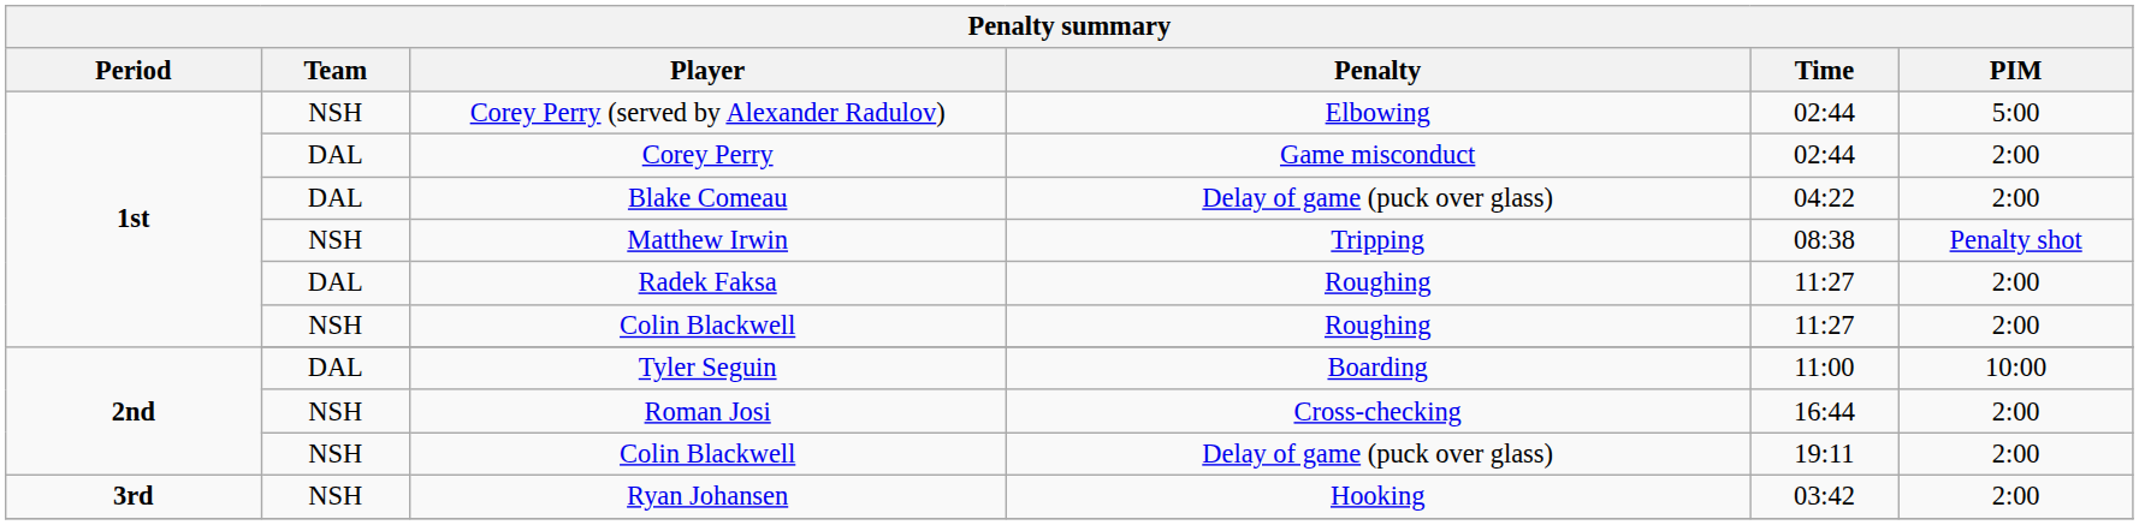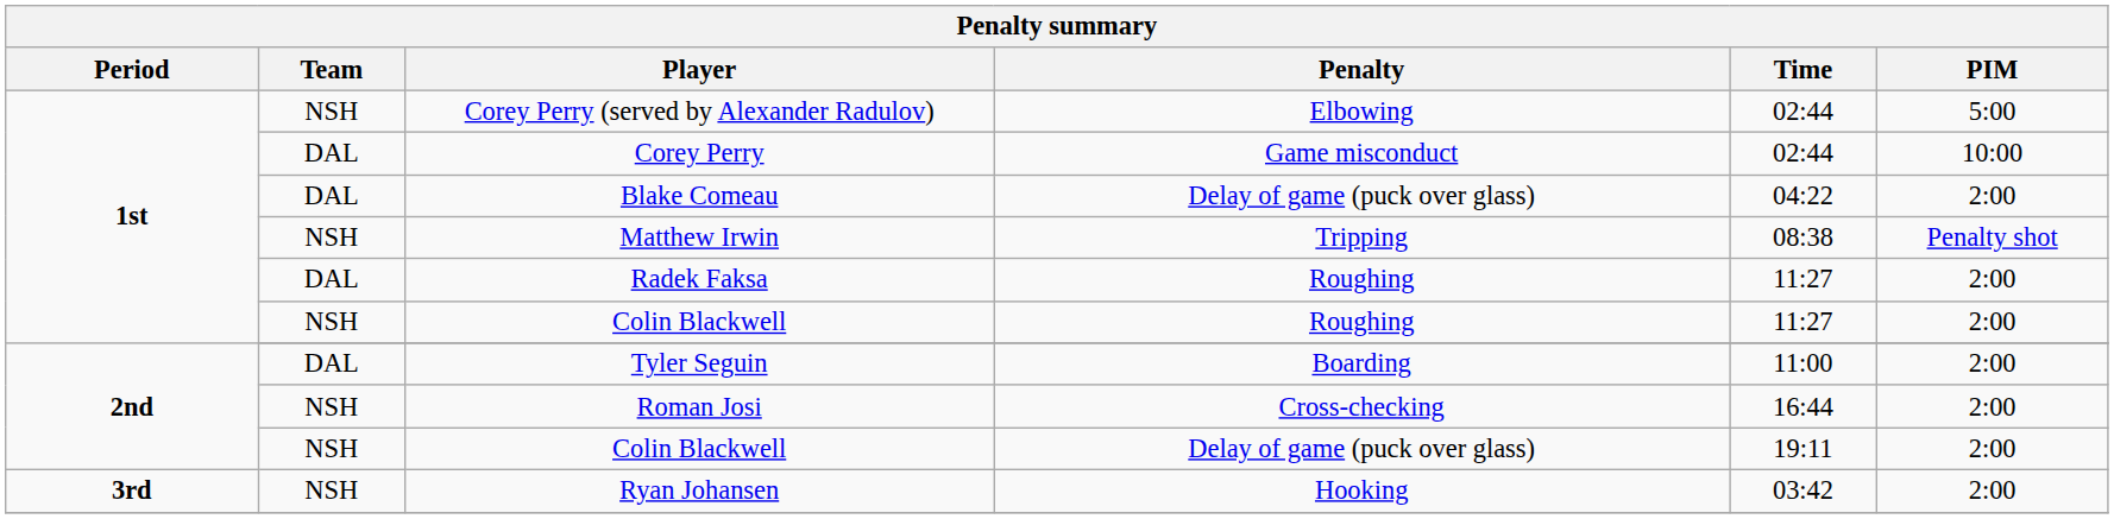Corey Perry | PIM: 2:00 -> 10:00
Tyler Seguin | PIM: 10:00 -> 2:00
